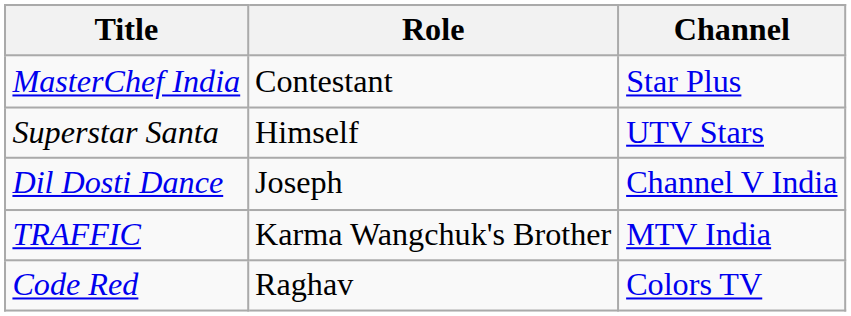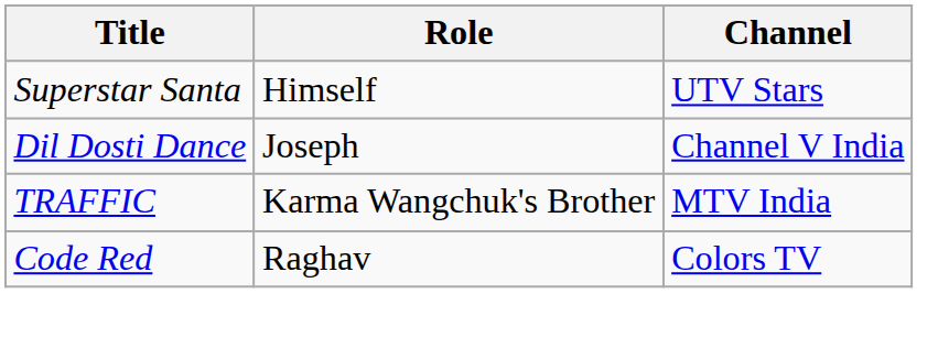- row: MasterChef India | Contestant | Star Plus
